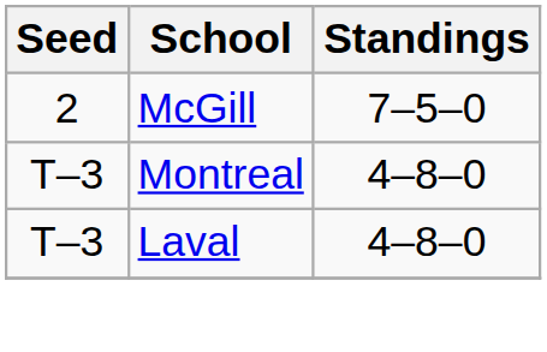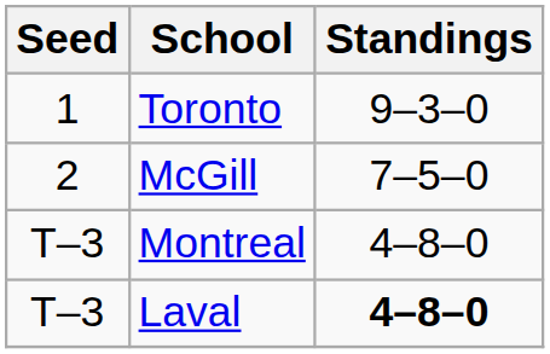+ row: 1 | Toronto | 9–3–0
Laval | Standings: normal -> bold
